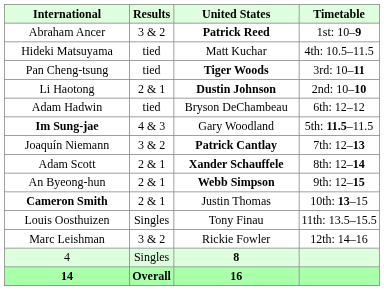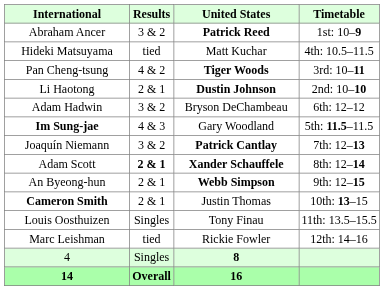Pan Cheng-tsung | Results: tied -> 4 & 2
Adam Hadwin | Results: tied -> 3 & 2
Adam Scott | Results: normal -> bold
Marc Leishman | Results: 3 & 2 -> tied
